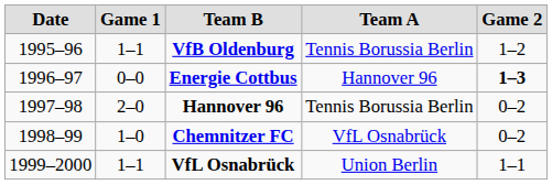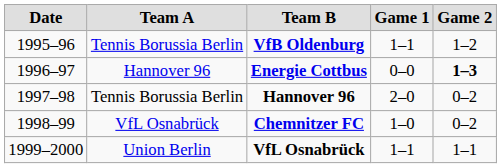columns swapped: Team A <-> Game 1
